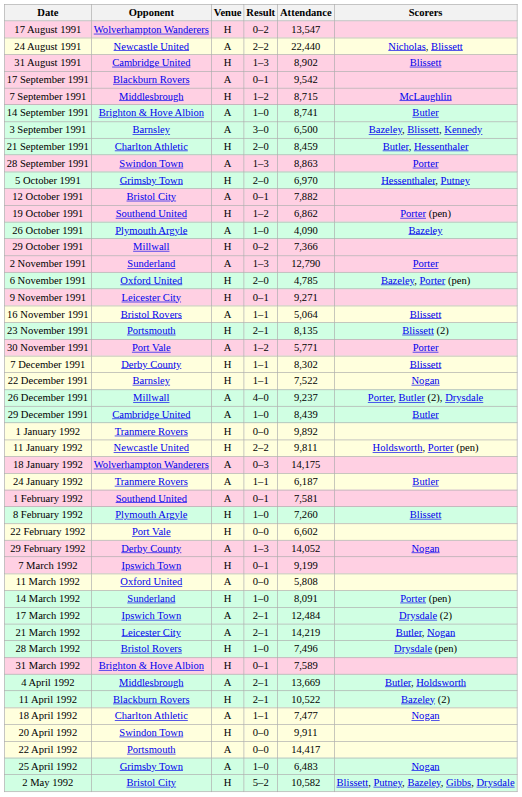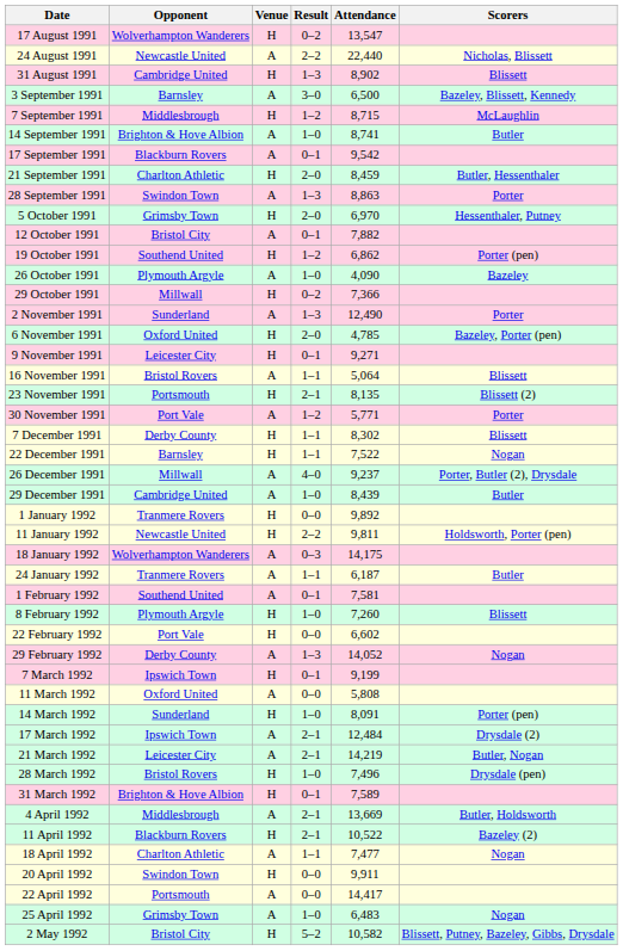rows swapped: 3 September 1991 <-> 17 September 1991
2 November 1991 | Attendance: 12,790 -> 12,490
